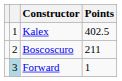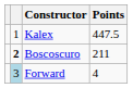Kalex | Points: 402.5 -> 447.5
Boscoscuro | column 2: normal -> bold
Forward | Points: 1 -> 4
